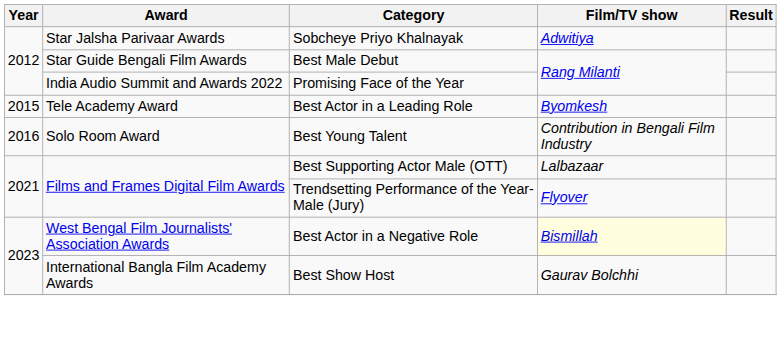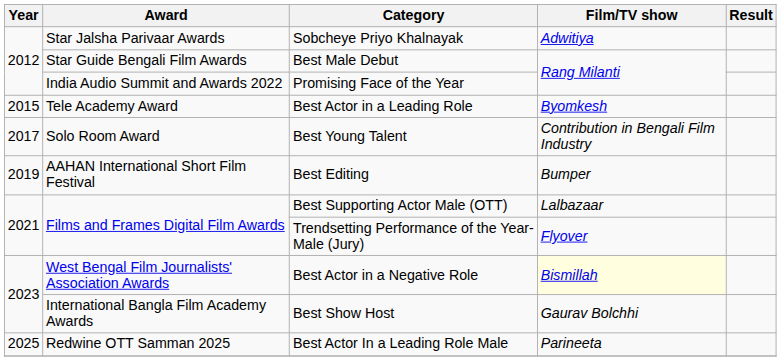Best Young Talent | Year: 2016 -> 2017
+ row: 2019 | AAHAN International Short Film Festival | Best Editing | Bumper
+ row: 2025 | Redwine OTT Samman 2025 | Best Actor In a Leading Role Male | Parineeta
